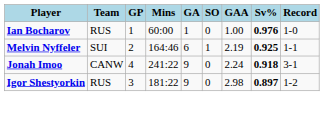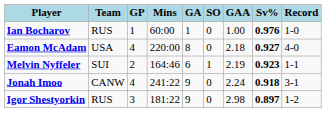+ row: Eamon McAdam | USA | 4 | 220:00 | 8 | 0 | 2.18 | 0.927 | 4-0
Melvin Nyffeler | Sv%: 0.925 -> 0.923
